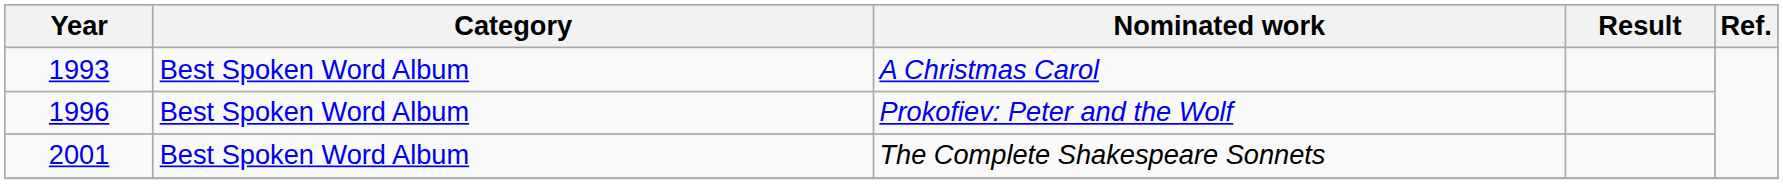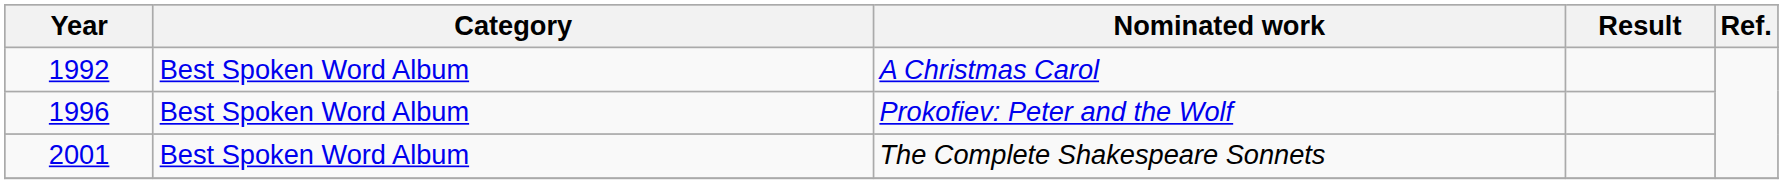A Christmas Carol | Year: 1993 -> 1992
